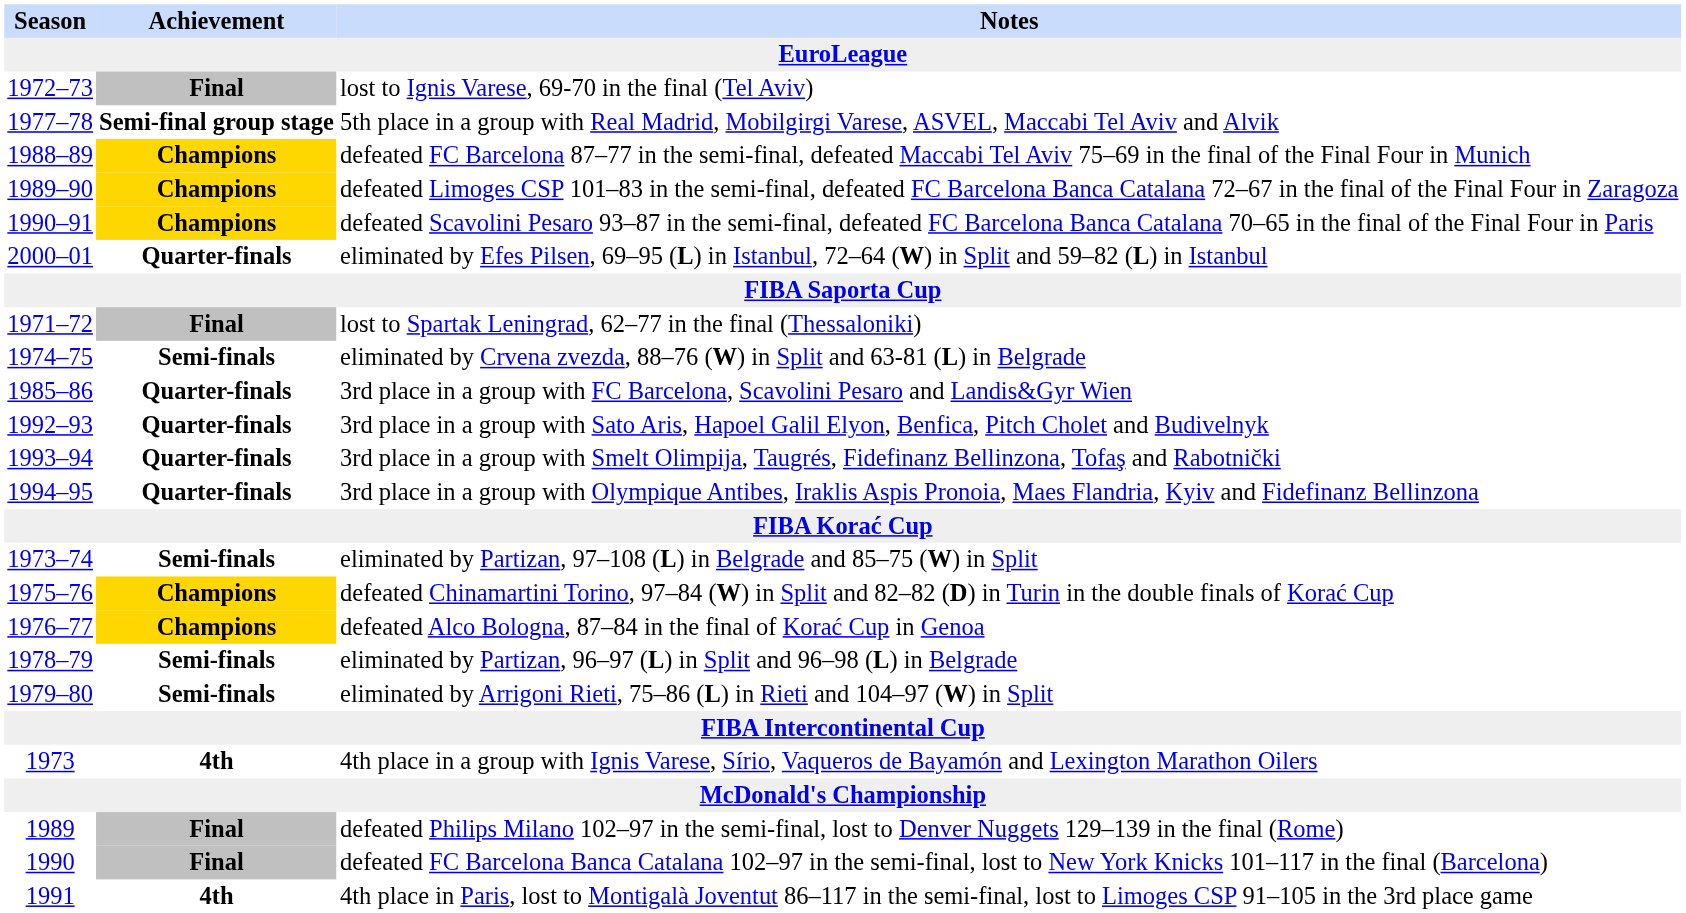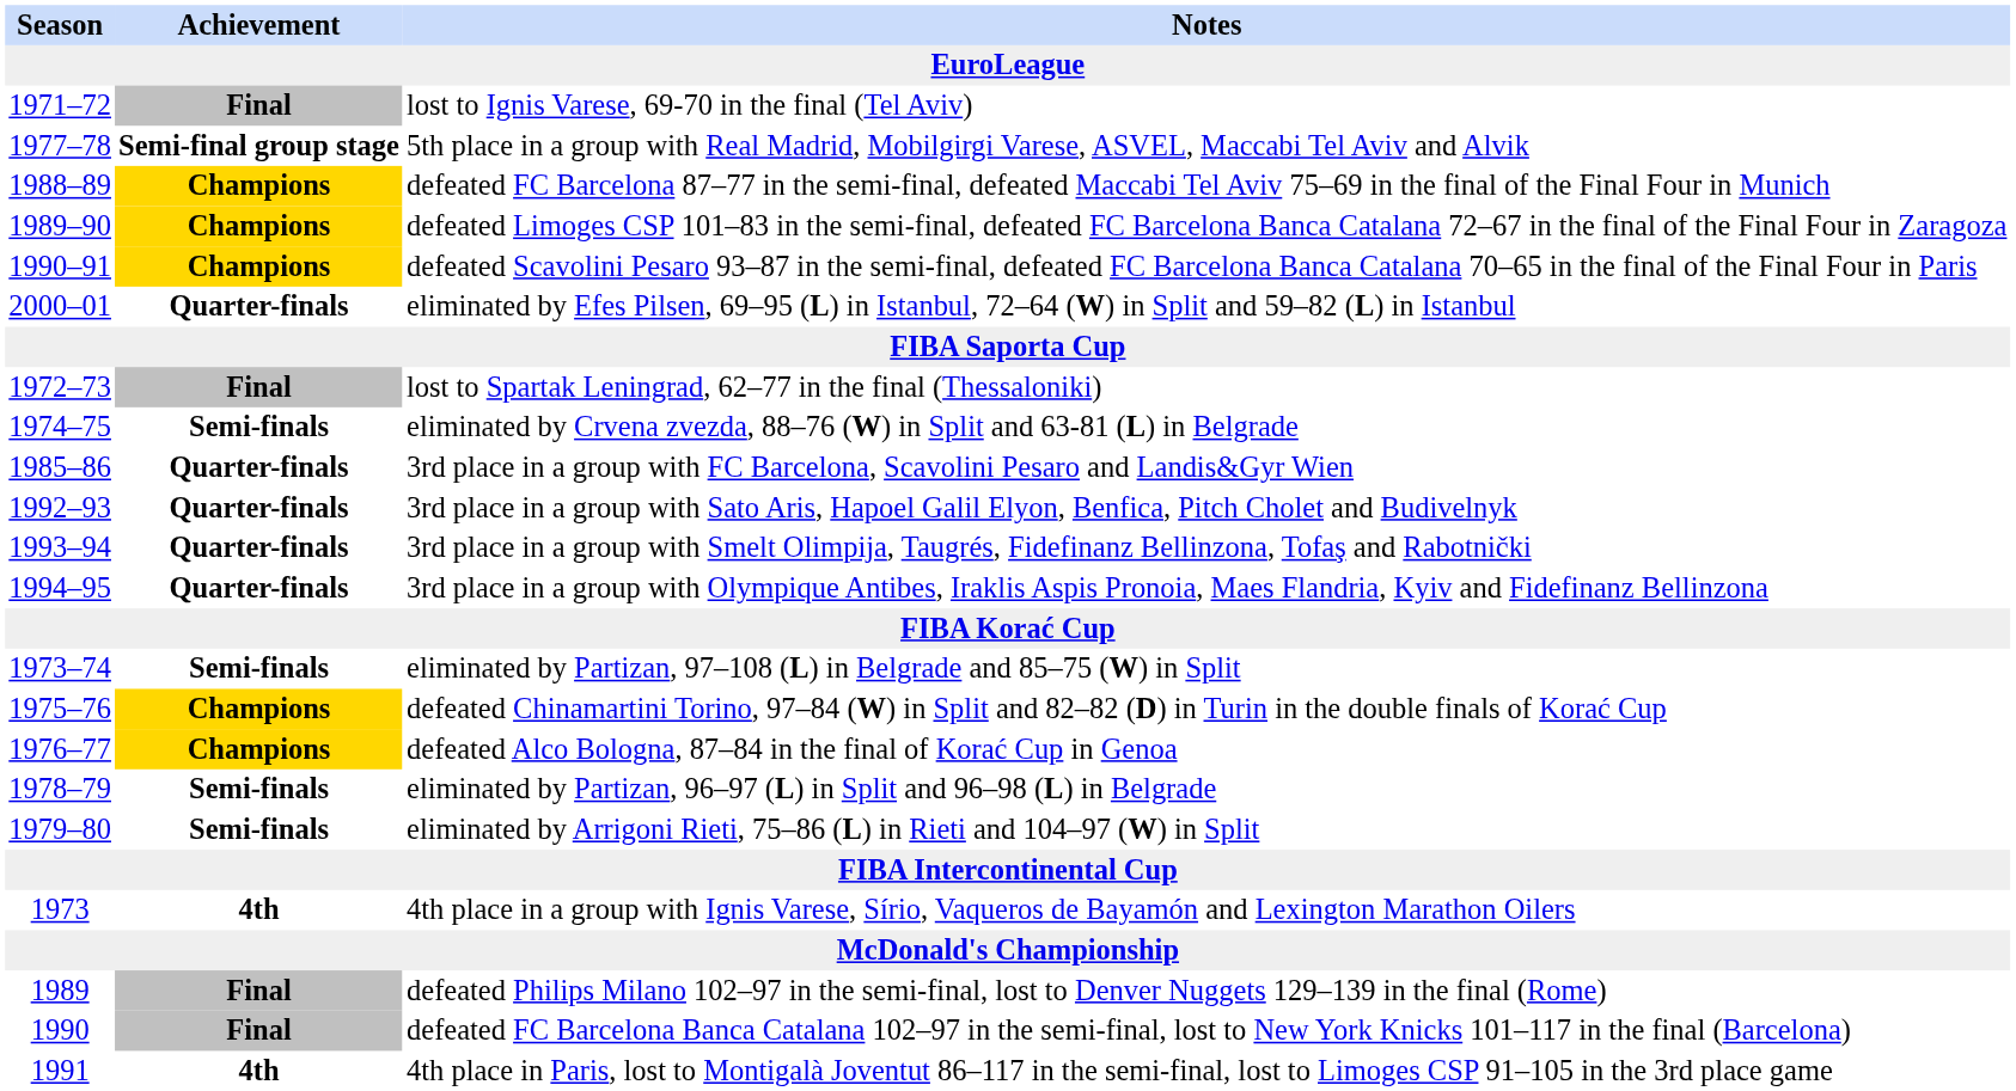lost to Ignis Varese, 69-70 in the final (Tel Aviv) | Season: 1972–73 -> 1971–72
lost to Spartak Leningrad, 62–77 in the final (Thessaloniki) | Season: 1971–72 -> 1972–73
